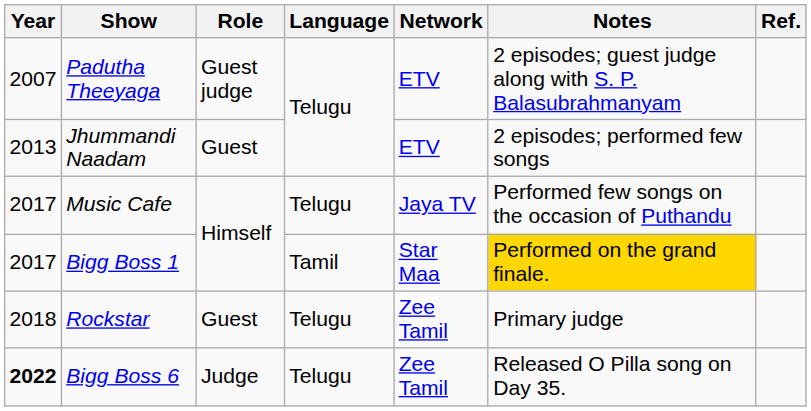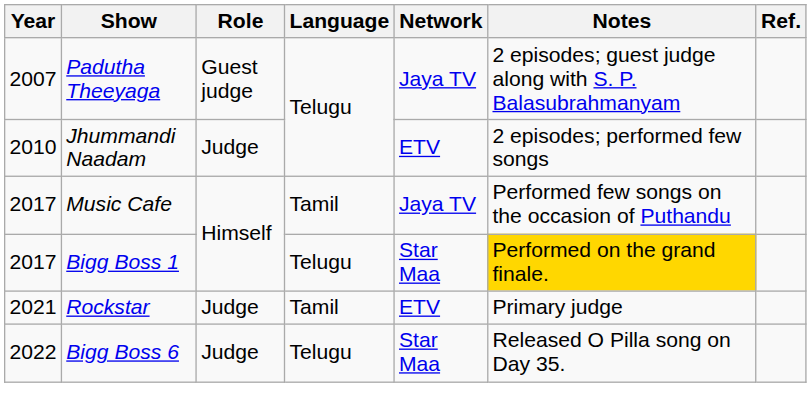Padutha Theeyaga | Network: ETV -> Jaya TV
Jhummandi Naadam | Year: 2013 -> 2010
Jhummandi Naadam | Role: Guest -> Judge
Music Cafe | Language: Telugu -> Tamil
Bigg Boss 1 | Language: Tamil -> Telugu
Rockstar | Year: 2018 -> 2021
Rockstar | Role: Guest -> Judge
Rockstar | Language: Telugu -> Tamil
Rockstar | Network: Zee Tamil -> ETV
Bigg Boss 6 | Year: bold -> normal
Bigg Boss 6 | Network: Zee Tamil -> Star Maa
